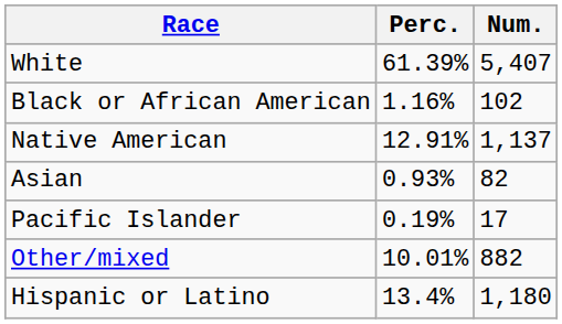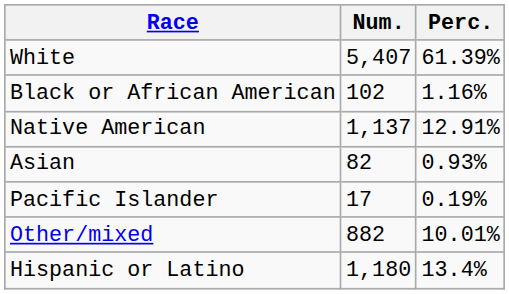columns swapped: Num. <-> Perc.
